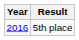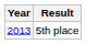5th place | Year: 2016 -> 2013
